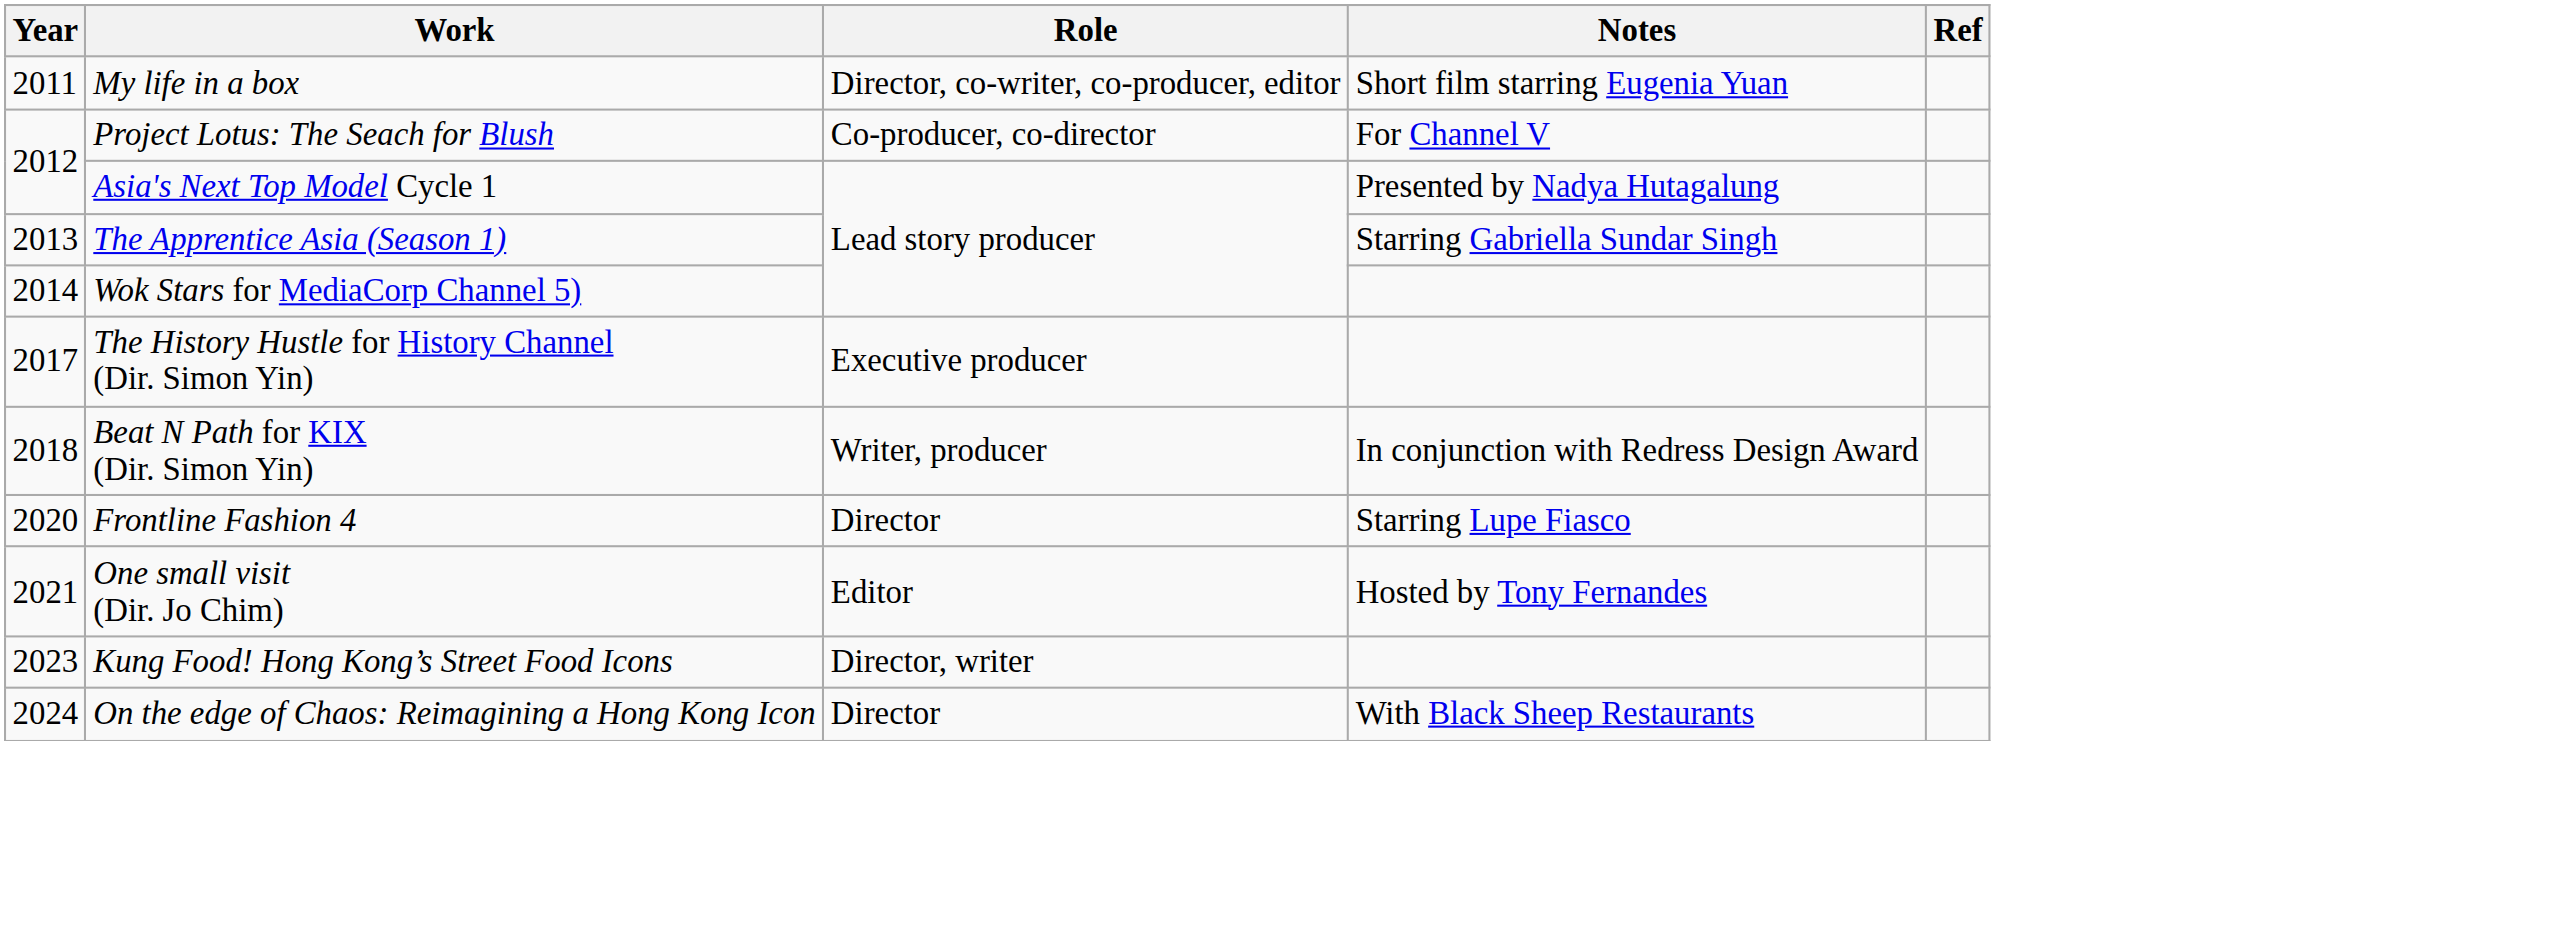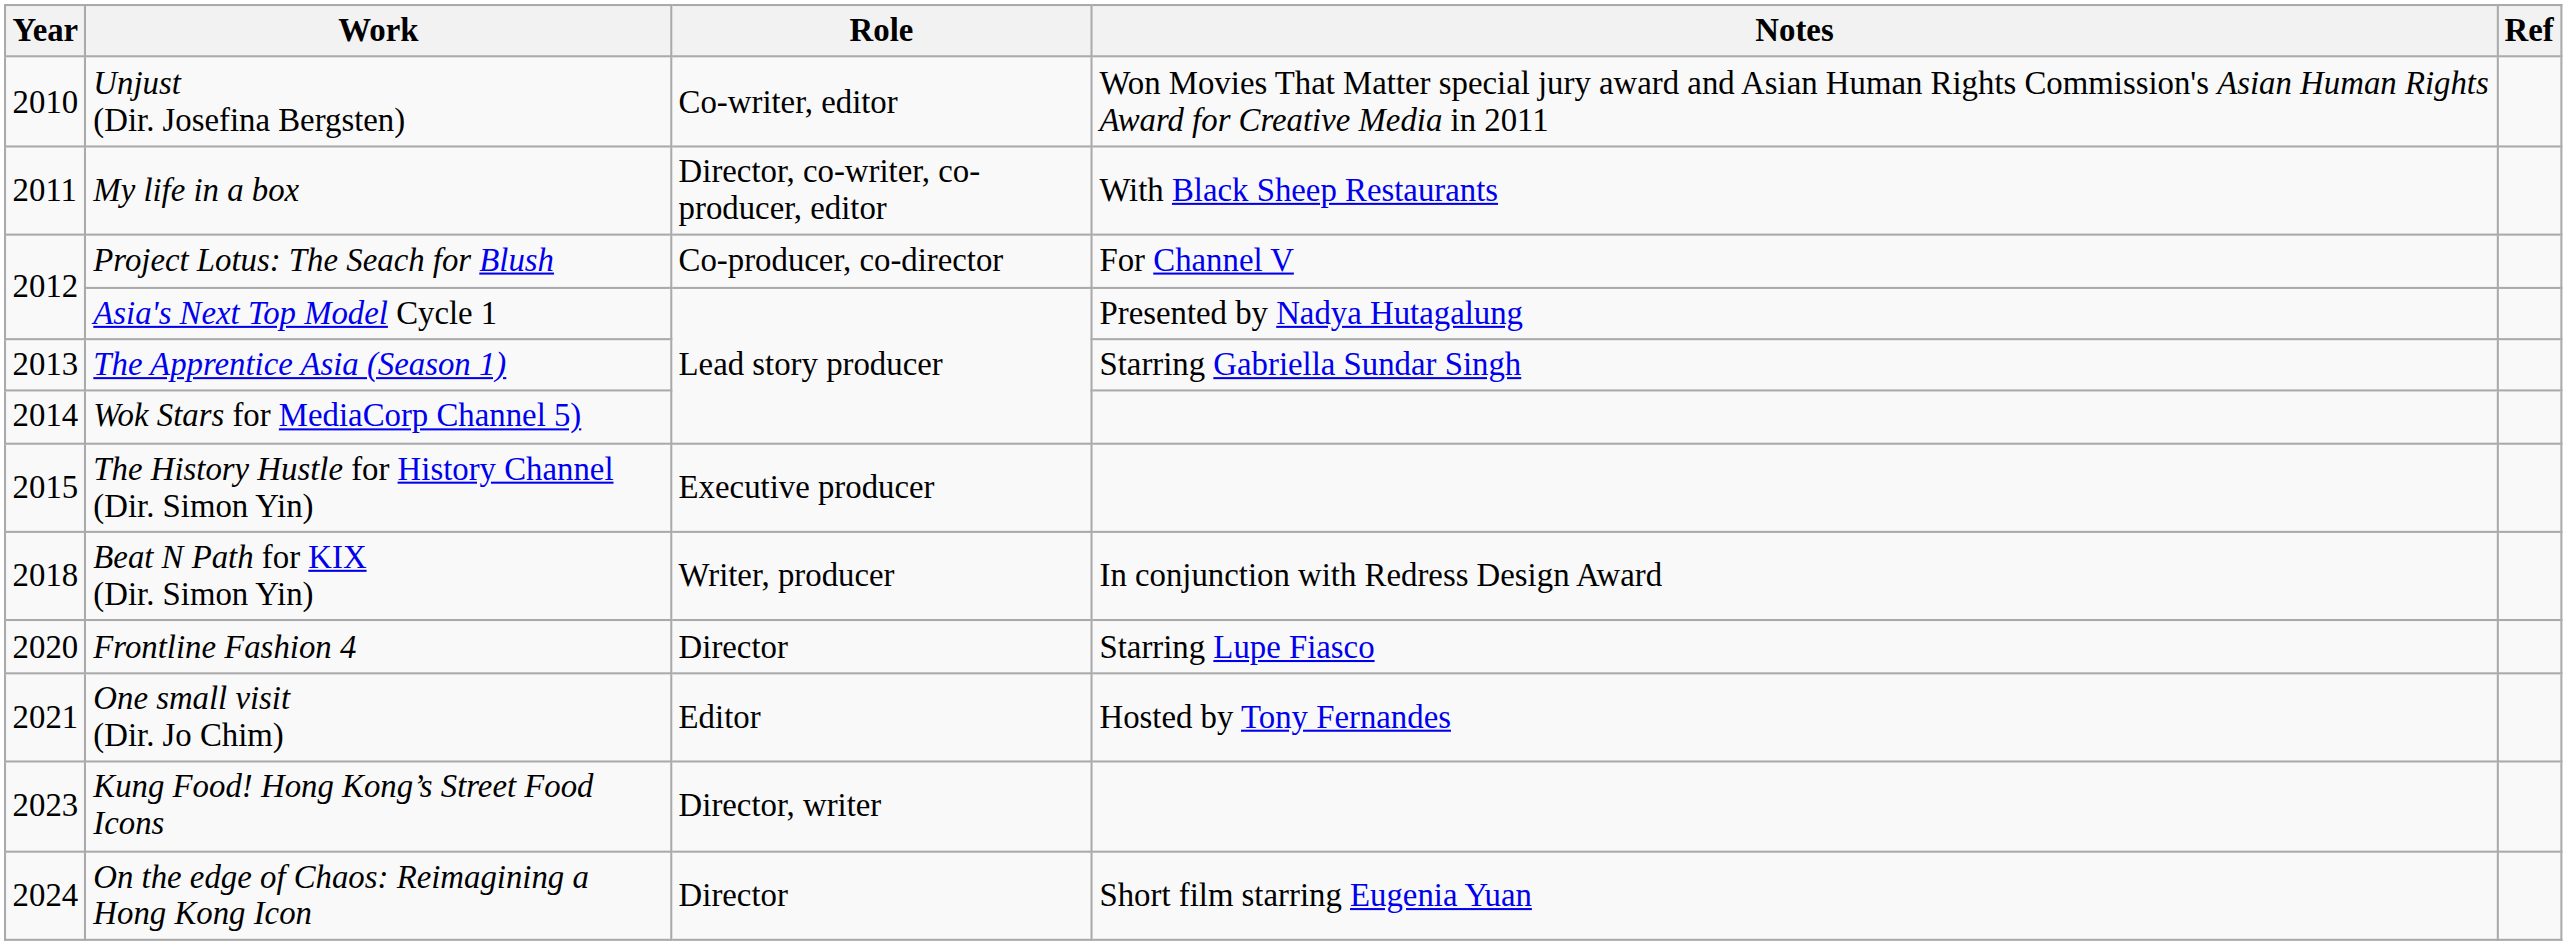+ row: 2010 | Unjust (Dir. Josefina Bergsten) | Co-writer, editor | Won Movies That Matter special jury award and Asian Human Rights Commission's Asian Human Rights Award for Creative Media in 2011
My life in a box | Notes: Short film starring Eugenia Yuan -> With Black Sheep Restaurants
The History Hustle for History Channel (Dir. Simon Yin) | Year: 2017 -> 2015
On the edge of Chaos: Reimagining a Hong Kong Icon | Notes: With Black Sheep Restaurants -> Short film starring Eugenia Yuan
